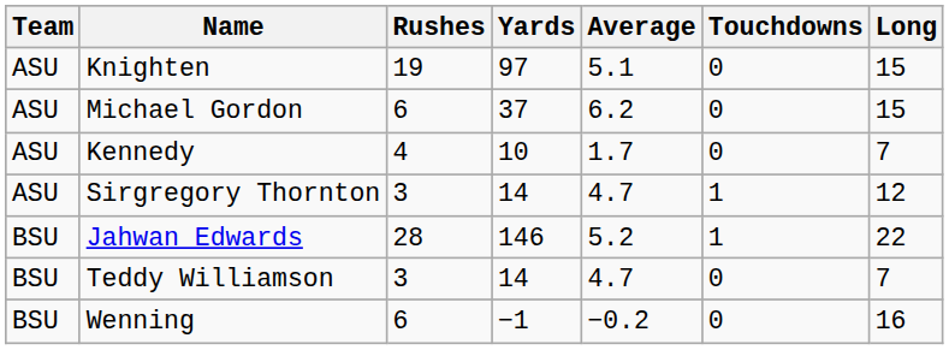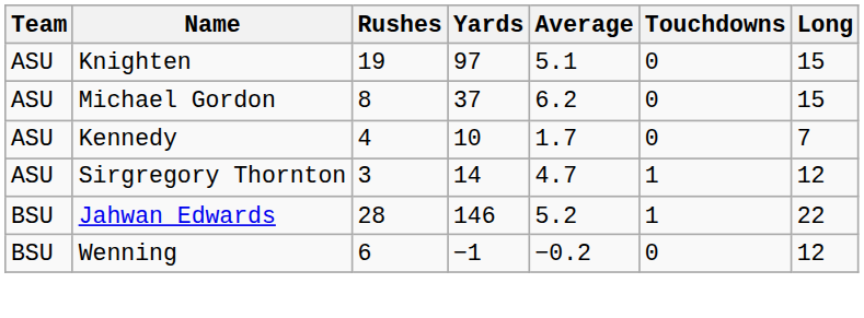Michael Gordon | Rushes: 6 -> 8
- row: BSU | Teddy Williamson | 3 | 14 | 4.7 | 0 | 7
Wenning | Long: 16 -> 12
